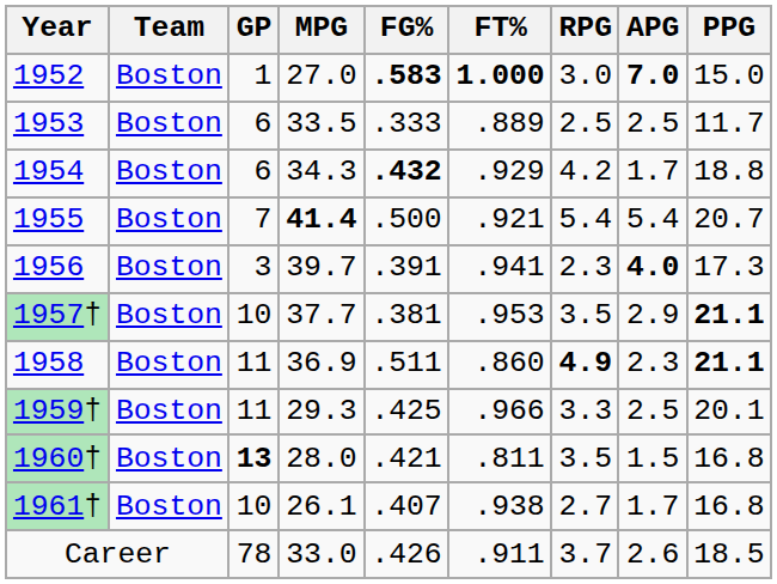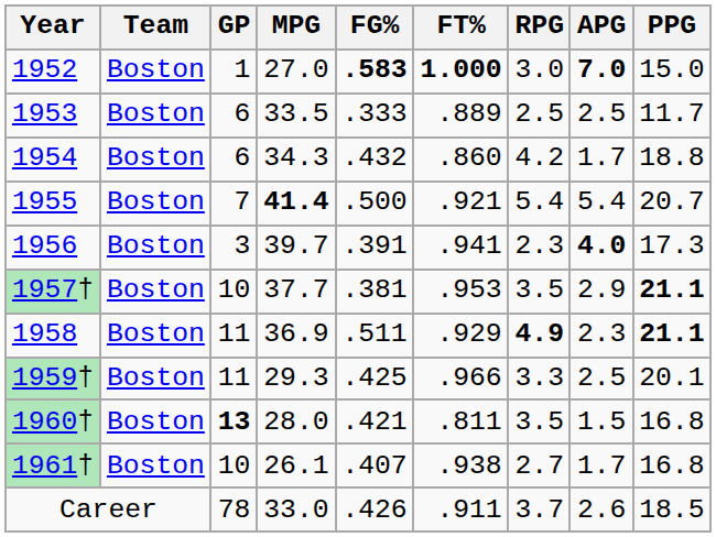1954 | FG%: bold -> normal
1954 | FT%: .929 -> .860
1958 | FT%: .860 -> .929
